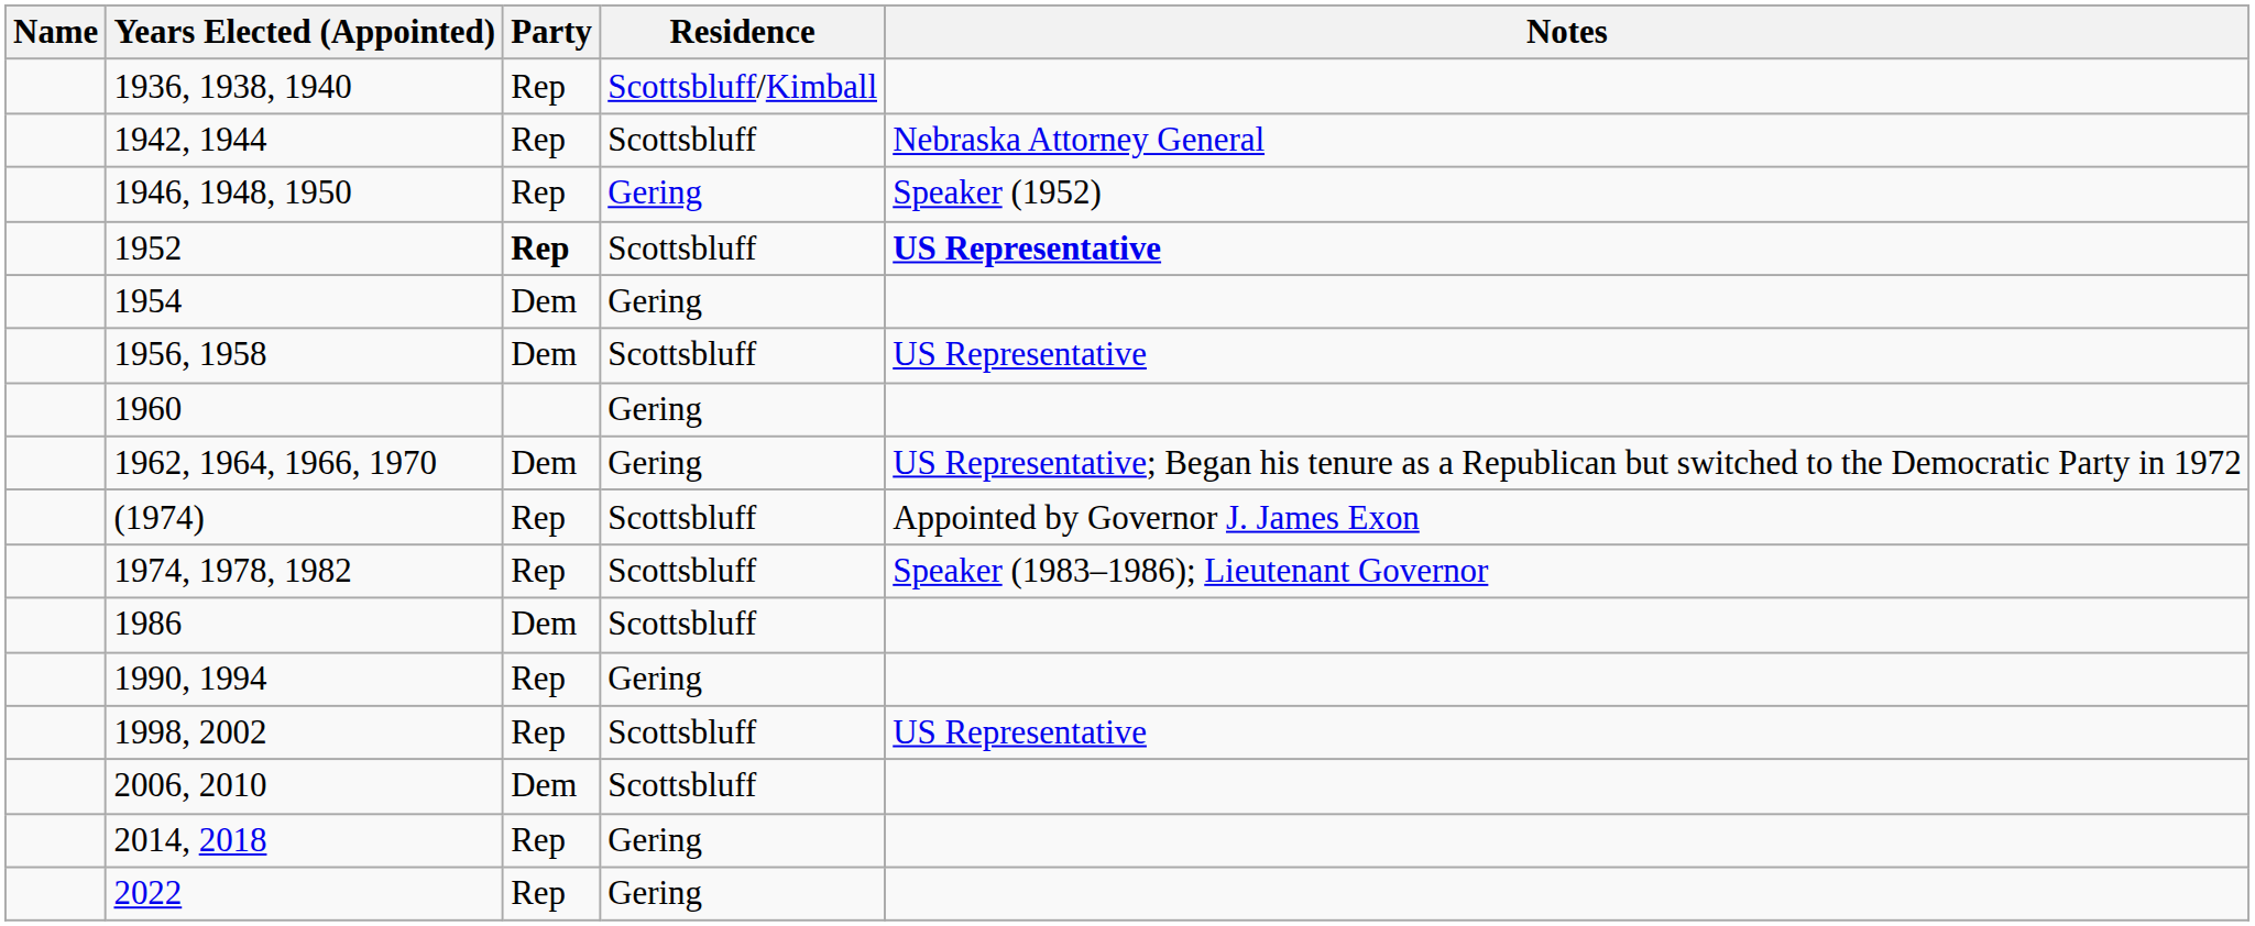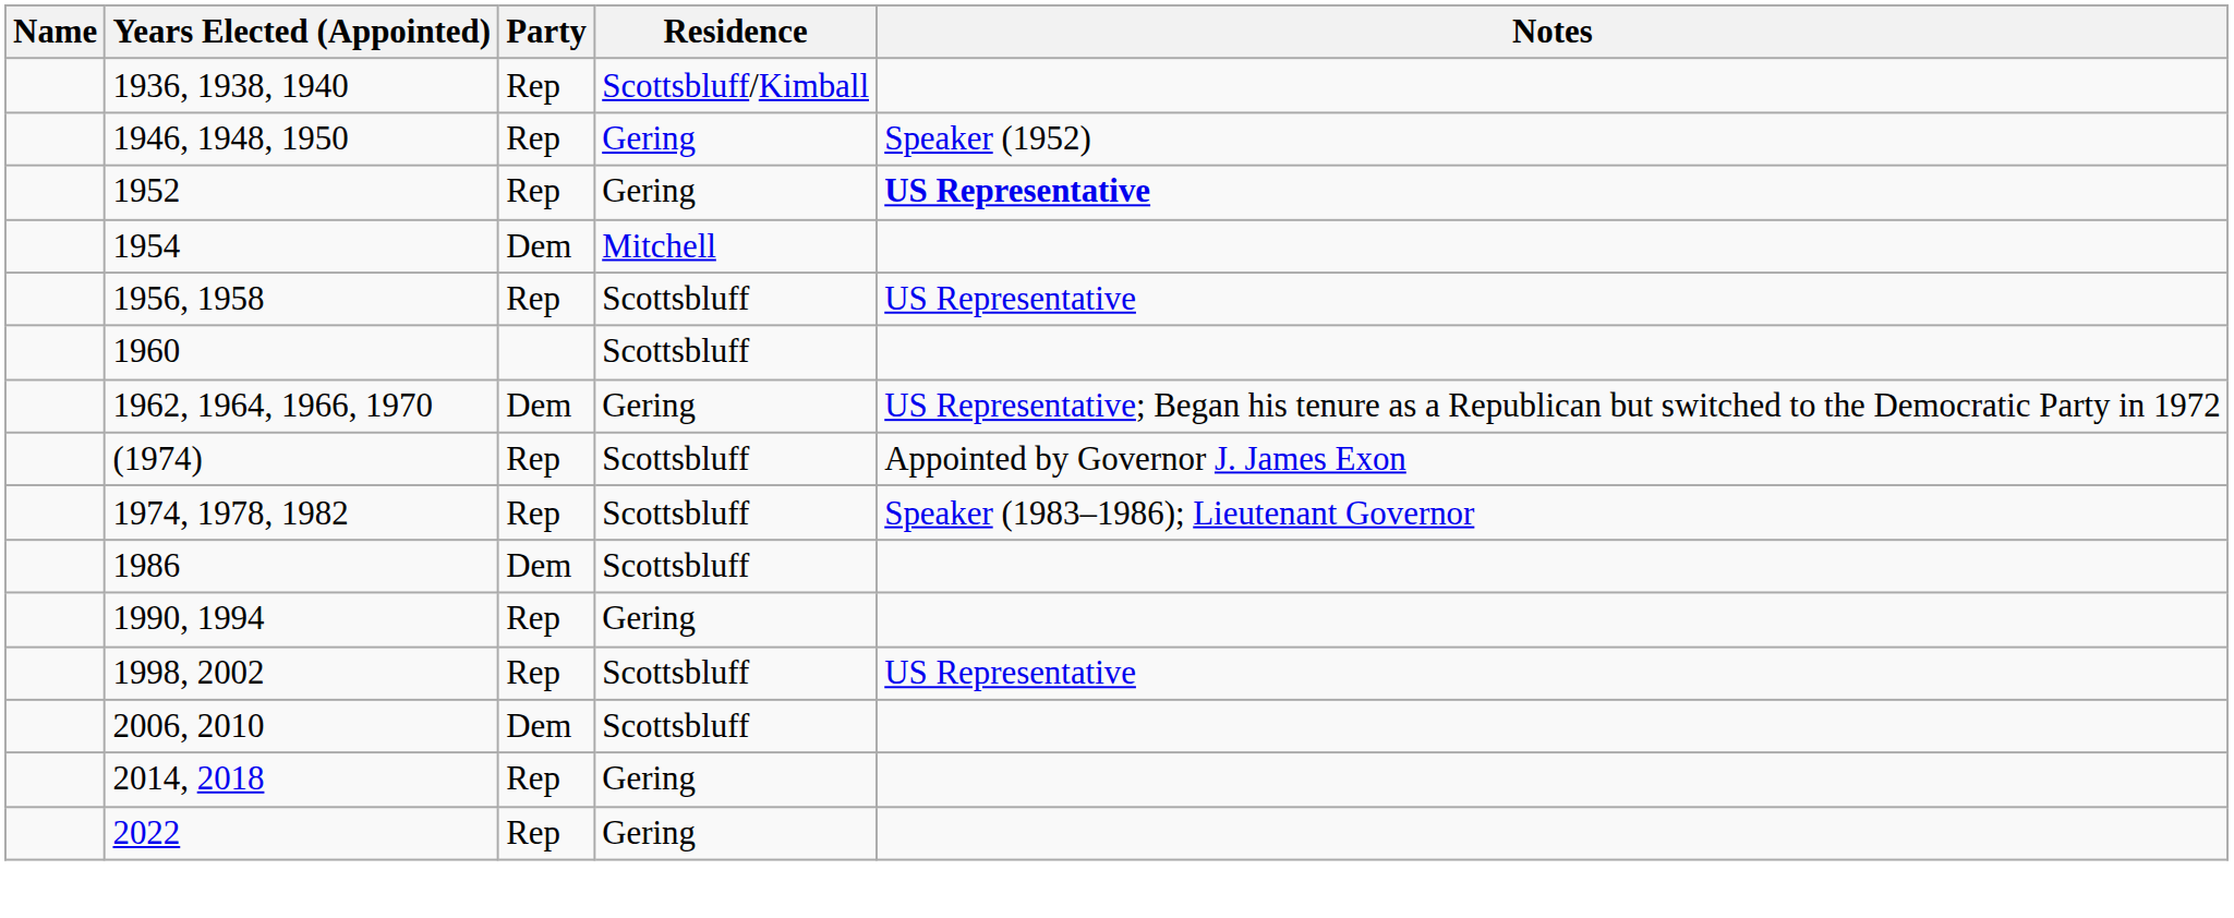- row: 1942, 1944 | Rep | Scottsbluff | Nebraska Attorney General
1952 | Party: bold -> normal
1952 | Residence: Scottsbluff -> Gering
1954 | Residence: Gering -> Mitchell
1956, 1958 | Party: Dem -> Rep
1960 | Residence: Gering -> Scottsbluff
